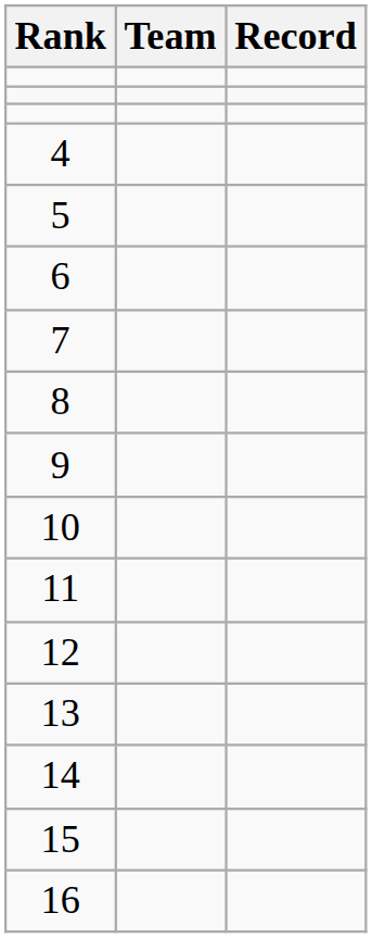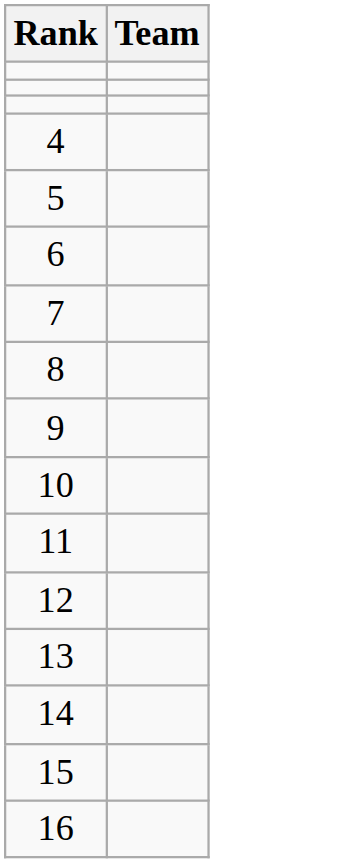- column: Record
